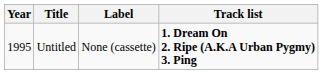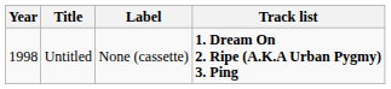Untitled | Year: 1995 -> 1998
